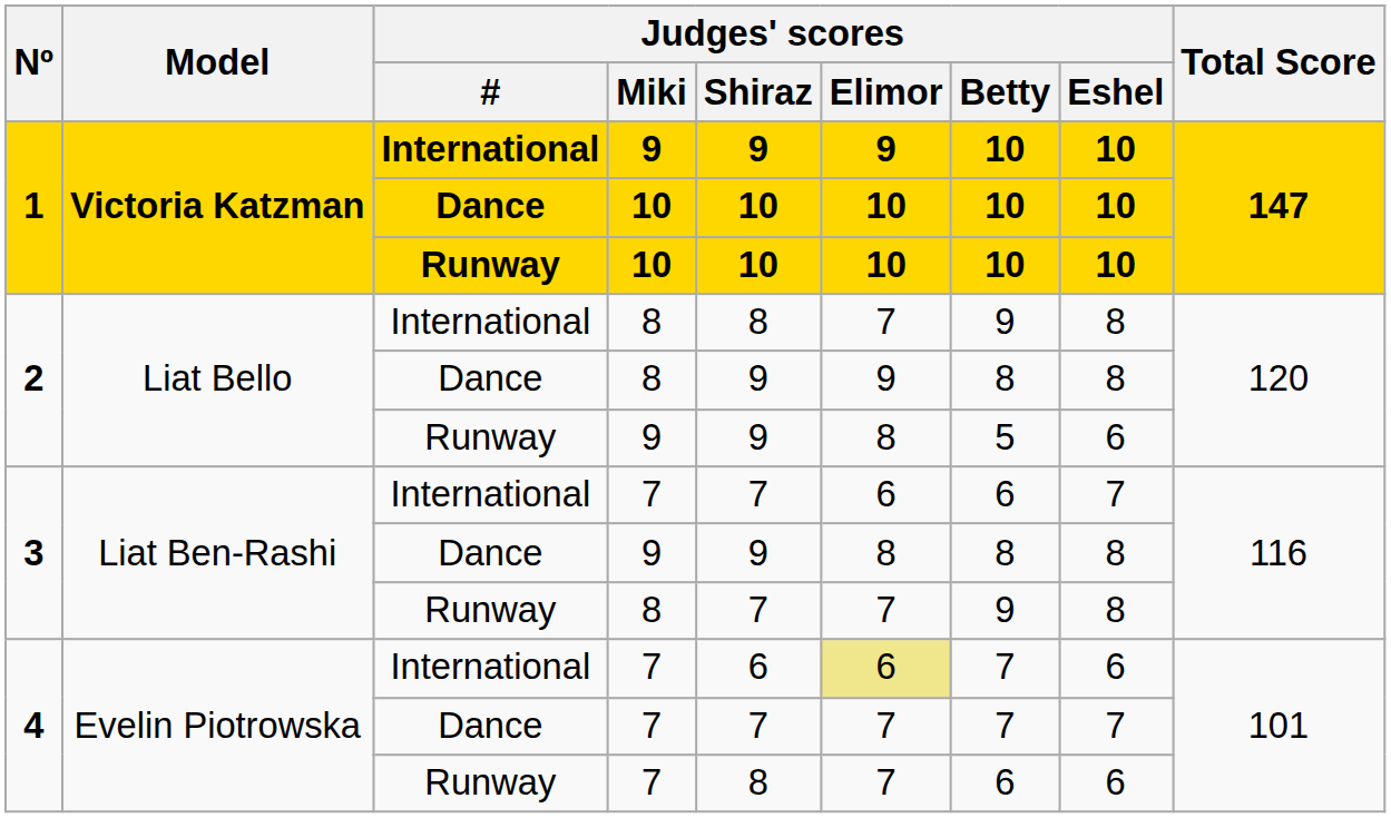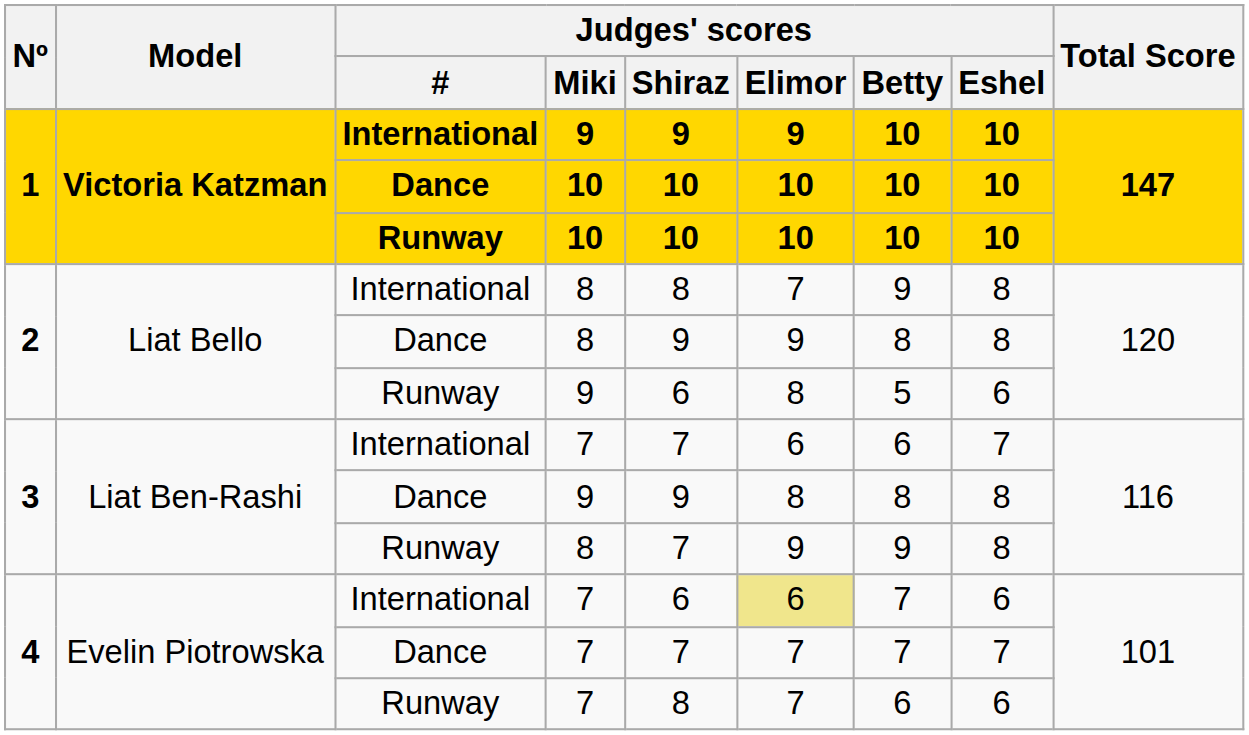2 / Runway | Judges' scores / Shiraz: 9 -> 6
3 / Runway | Judges' scores / Elimor: 7 -> 9
